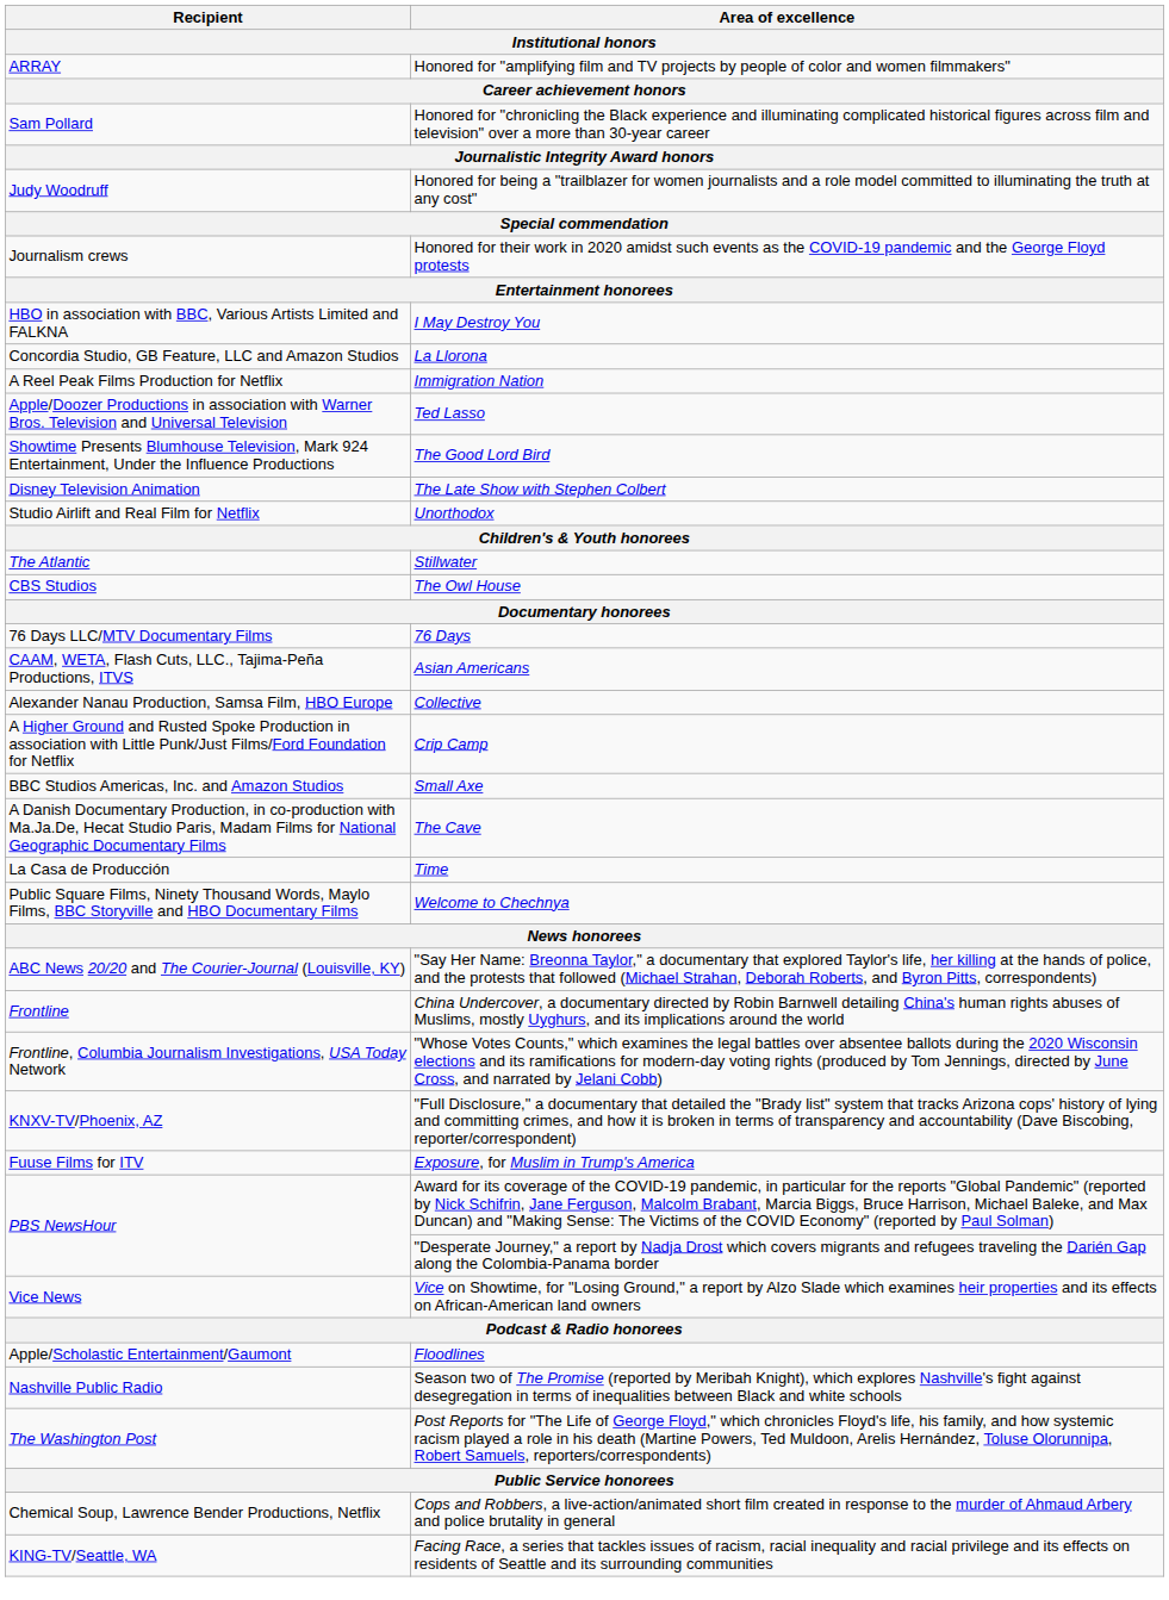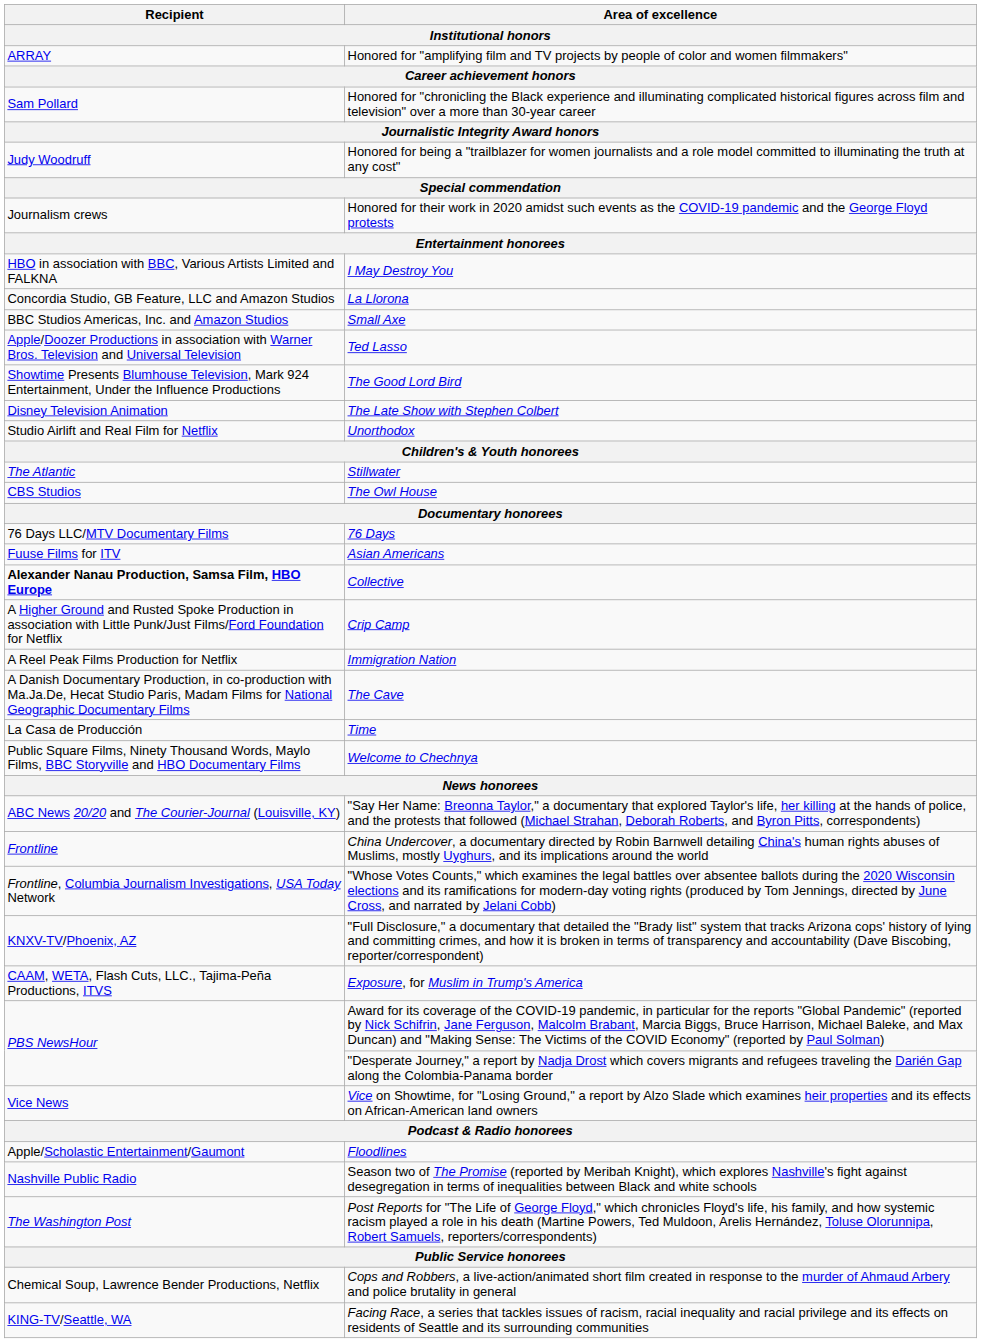rows swapped: Small Axe <-> Immigration Nation
Asian Americans | Recipient: CAAM, WETA, Flash Cuts, LLC., Tajima-Peña Productions, ITVS -> Fuuse Films for ITV
Collective | Recipient: normal -> bold
Exposure, for Muslim in Trump's America | Recipient: Fuuse Films for ITV -> CAAM, WETA, Flash Cuts, LLC., Tajima-Peña Productions, ITVS
